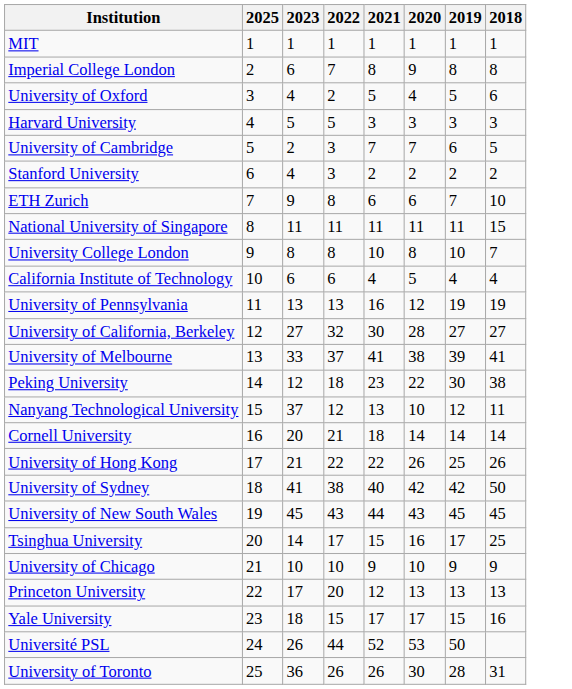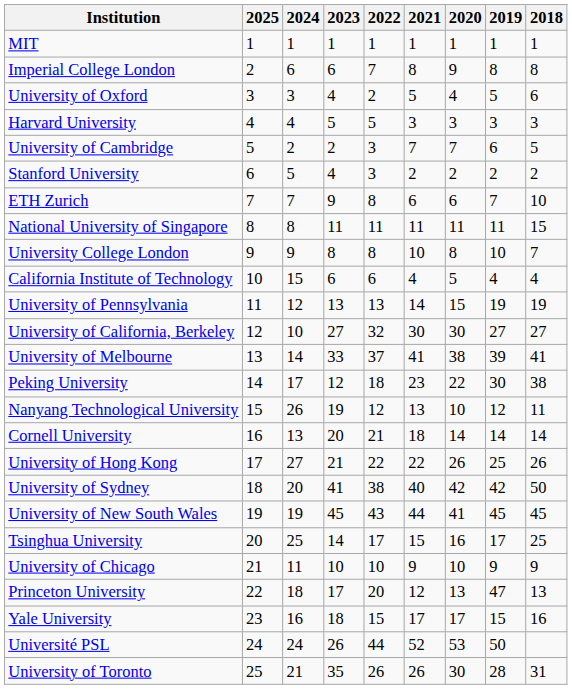+ column: 2024 | 1 | 6 | 3 | 4 | 2 | 5 | 7 | 8 | 9 | 15 | 12 | 10 | 14 | 17 | 26 | 13 | 27 | 20 | 19 | 25 | 11 | 18 | 16 | 24 | 21
University of Pennsylvania | 2021: 16 -> 14
University of Pennsylvania | 2020: 12 -> 15
University of California, Berkeley | 2020: 28 -> 30
Nanyang Technological University | 2023: 37 -> 19
University of New South Wales | 2020: 43 -> 41
Princeton University | 2019: 13 -> 47
University of Toronto | 2023: 36 -> 35
